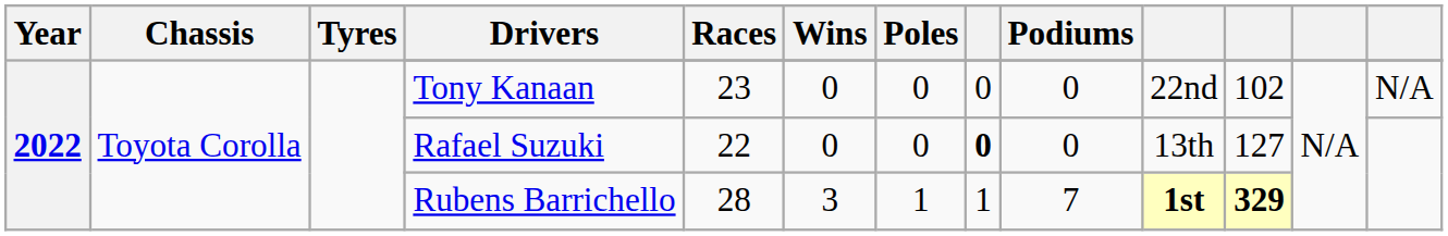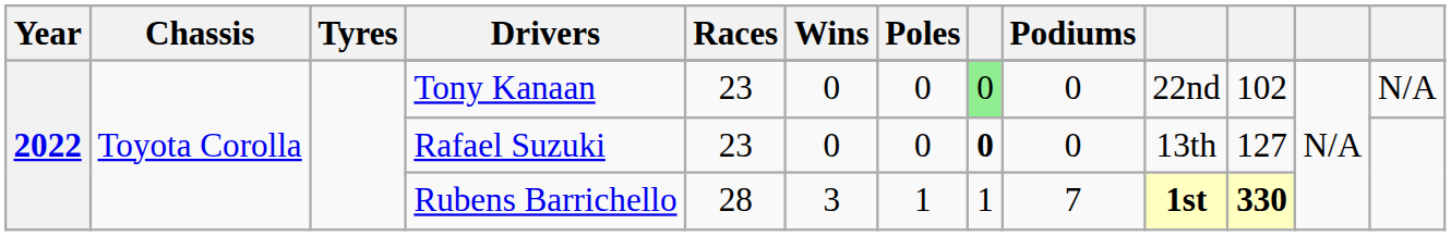Tony Kanaan | column 8: no background -> lightgreen background
Rafael Suzuki | Races: 22 -> 23
Rubens Barrichello | column 11: 329 -> 330
